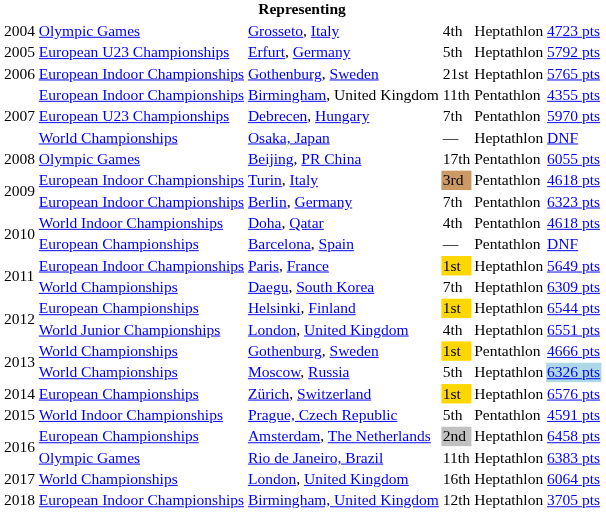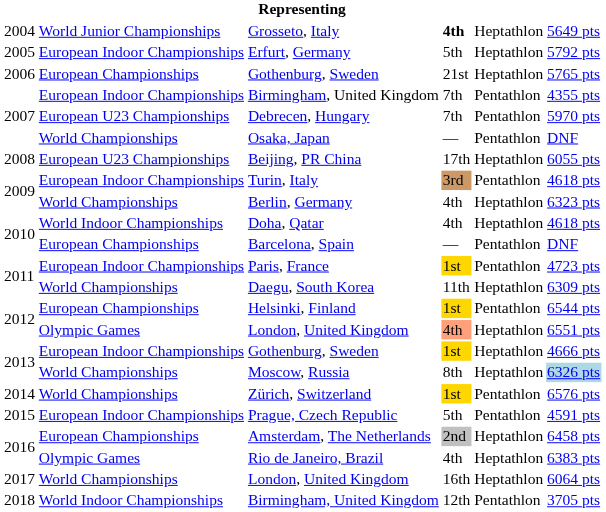Grosseto, Italy | column 2: Olympic Games -> World Junior Championships
Grosseto, Italy | column 4: normal -> bold
Grosseto, Italy | column 6: 4723 pts -> 5649 pts
Erfurt, Germany | column 2: European U23 Championships -> European Indoor Championships
2006 / Gothenburg, Sweden | column 2: European Indoor Championships -> European Championships
2007 / Birmingham, United Kingdom | column 4: 11th -> 7th
Osaka, Japan | column 5: Heptathlon -> Pentathlon
Beijing, PR China | column 2: Olympic Games -> European U23 Championships
Beijing, PR China | column 5: Pentathlon -> Heptathlon
Berlin, Germany | column 2: European Indoor Championships -> World Championships
Berlin, Germany | column 4: 7th -> 4th
Berlin, Germany | column 5: Pentathlon -> Heptathlon
Doha, Qatar | column 5: Pentathlon -> Heptathlon
Paris, France | column 5: Heptathlon -> Pentathlon
Paris, France | column 6: 5649 pts -> 4723 pts
Daegu, South Korea | column 4: 7th -> 11th
Helsinki, Finland | column 5: Heptathlon -> Pentathlon
2012 / London, United Kingdom | column 2: World Junior Championships -> Olympic Games
2012 / London, United Kingdom | column 4: no background -> lightsalmon background
2013 / Gothenburg, Sweden | column 2: World Championships -> European Indoor Championships
2013 / Gothenburg, Sweden | column 5: Pentathlon -> Heptathlon
Moscow, Russia | column 4: 5th -> 8th
Zürich, Switzerland | column 2: European Championships -> World Championships
Zürich, Switzerland | column 5: Heptathlon -> Pentathlon
Prague, Czech Republic | column 2: World Indoor Championships -> European Indoor Championships
Rio de Janeiro, Brazil | column 4: 11th -> 4th
2018 / Birmingham, United Kingdom | column 2: European Indoor Championships -> World Indoor Championships
2018 / Birmingham, United Kingdom | column 5: Heptathlon -> Pentathlon
